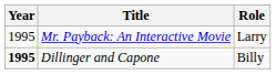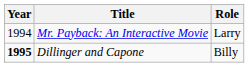Mr. Payback: An Interactive Movie | Year: 1995 -> 1994
